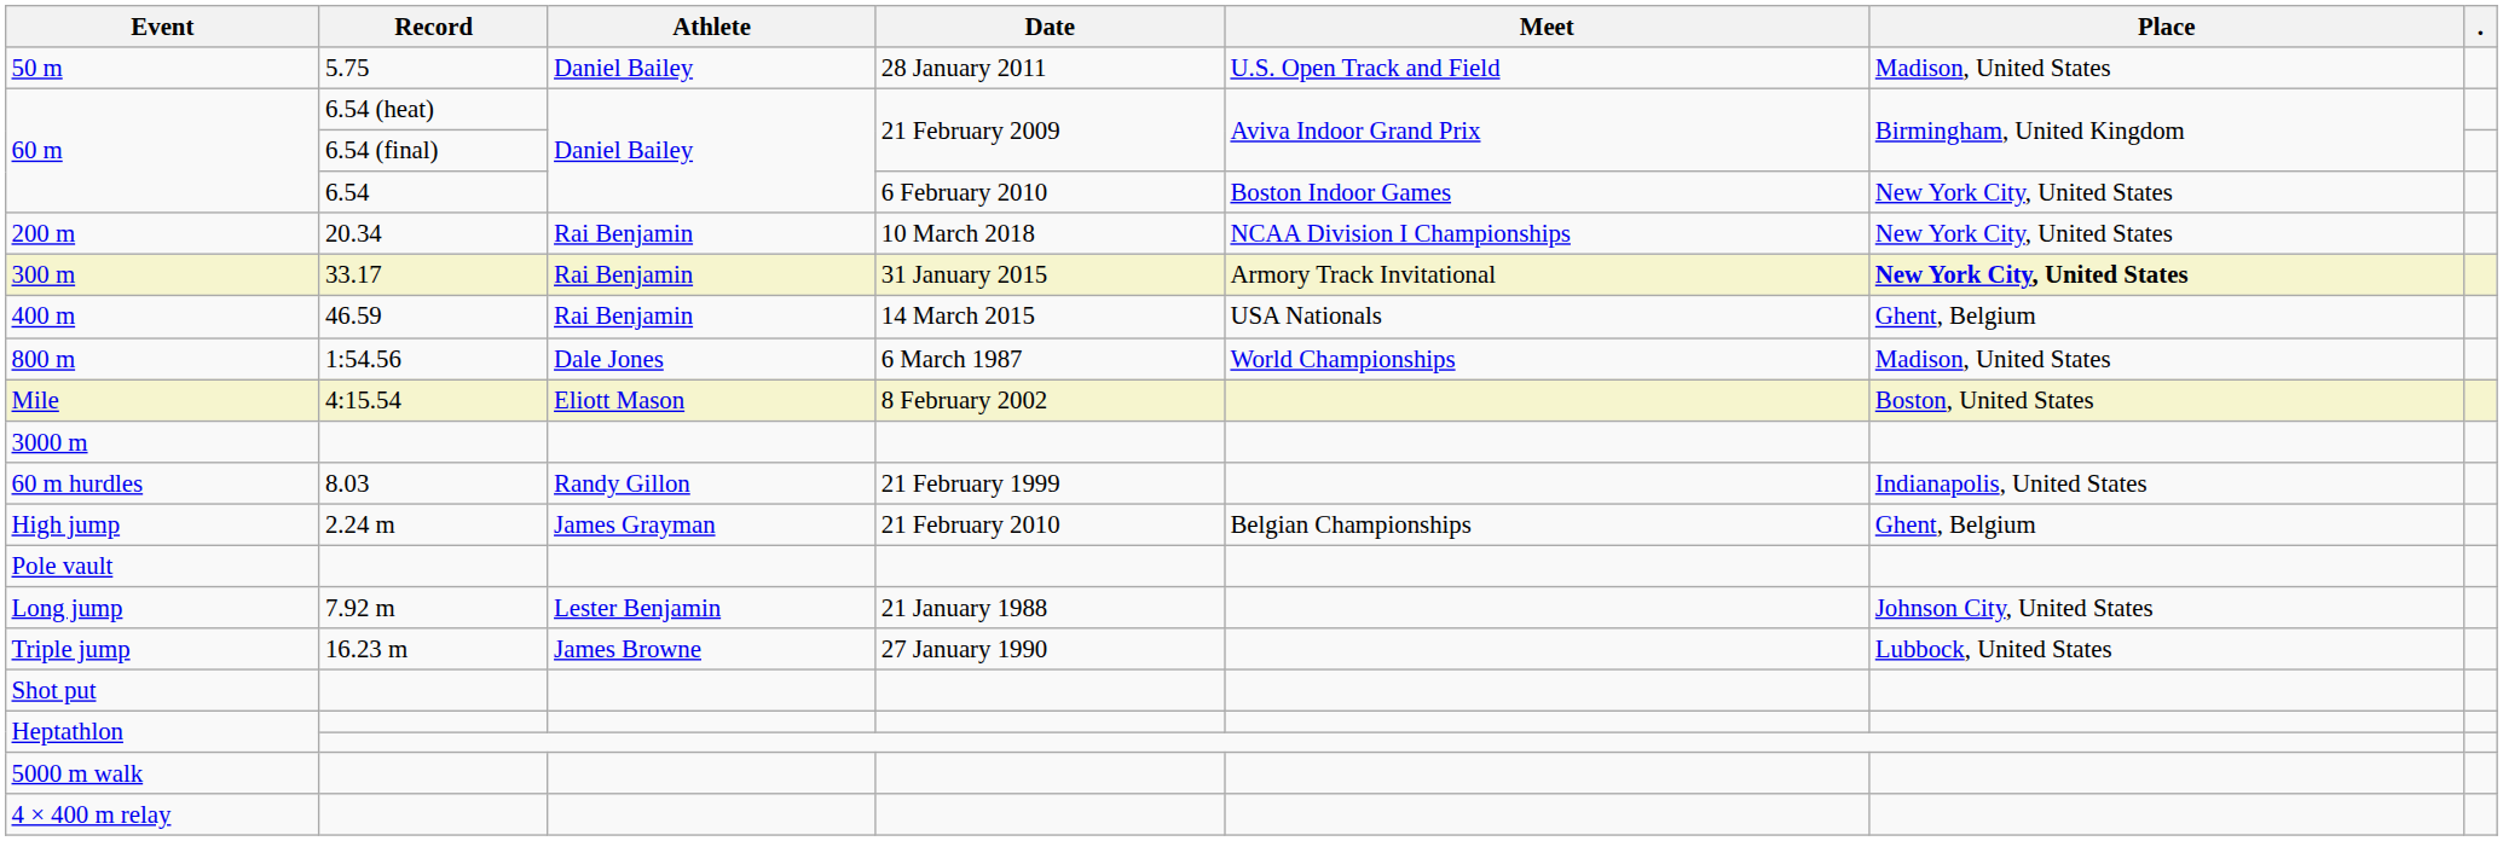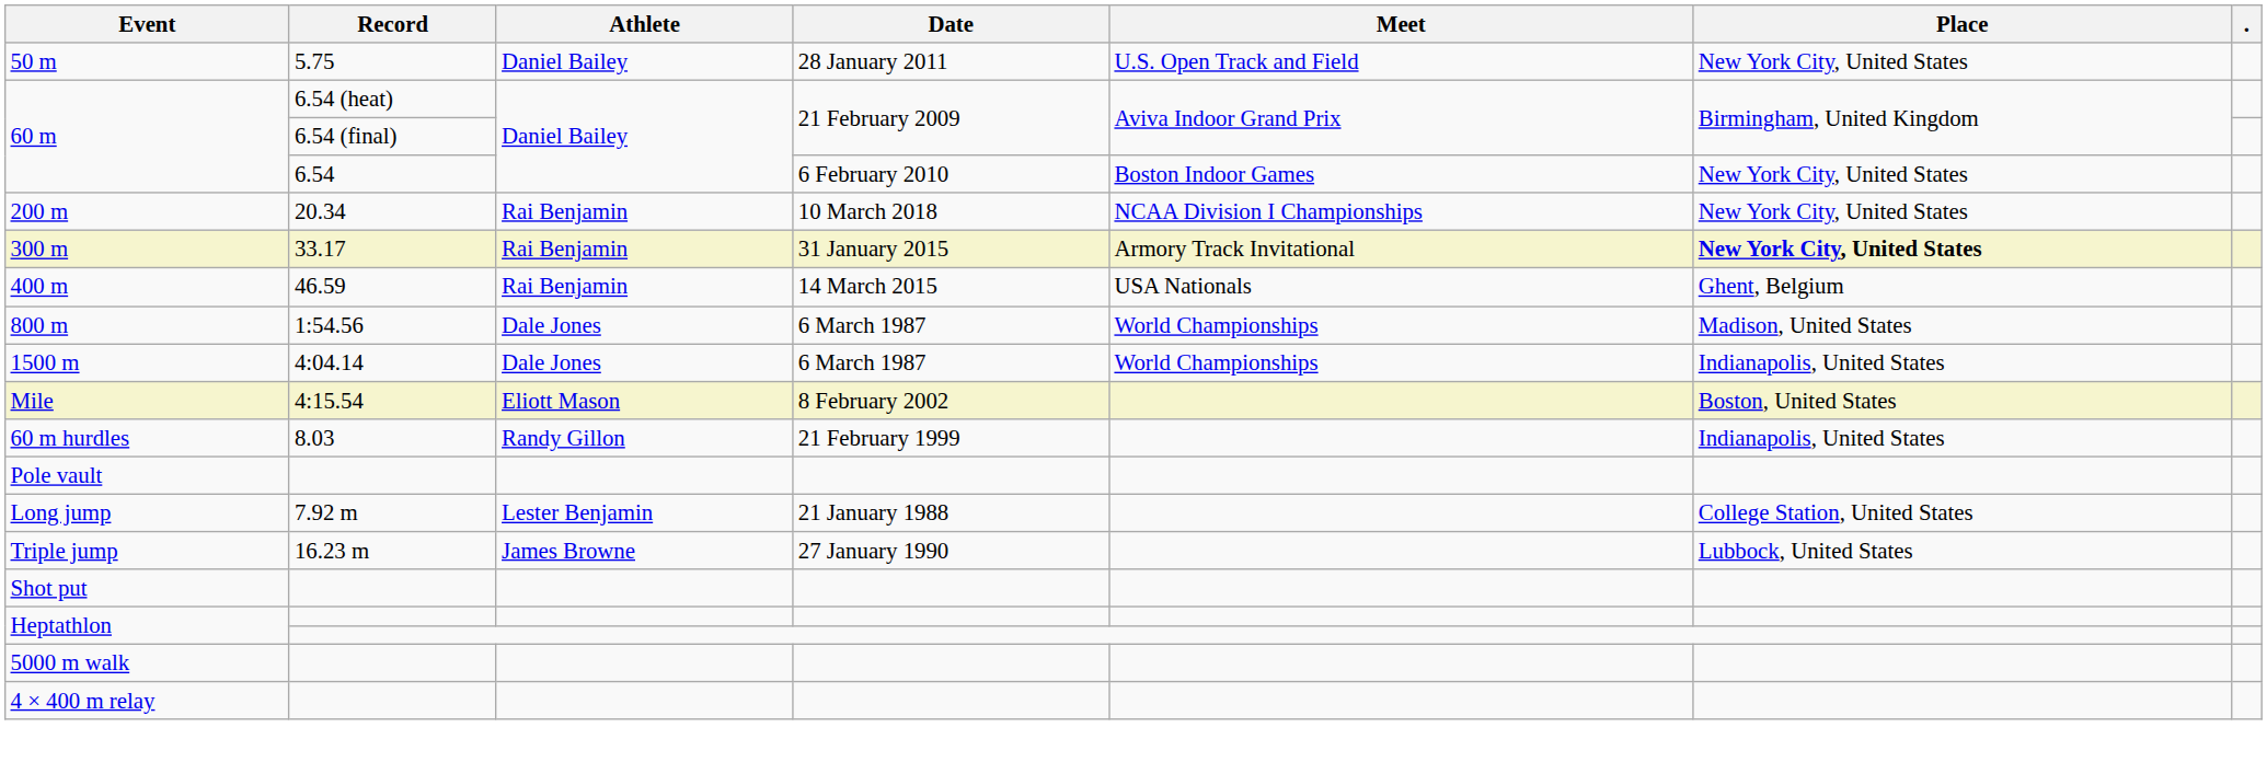50 m | Place: Madison, United States -> New York City, United States
+ row: 1500 m | 4:04.14 | Dale Jones | 6 March 1987 | World Championships | Indianapolis, United States
- row: 3000 m
- row: High jump | 2.24 m | James Grayman | 21 February 2010 | Belgian Championships | Ghent, Belgium
Long jump | Place: Johnson City, United States -> College Station, United States
